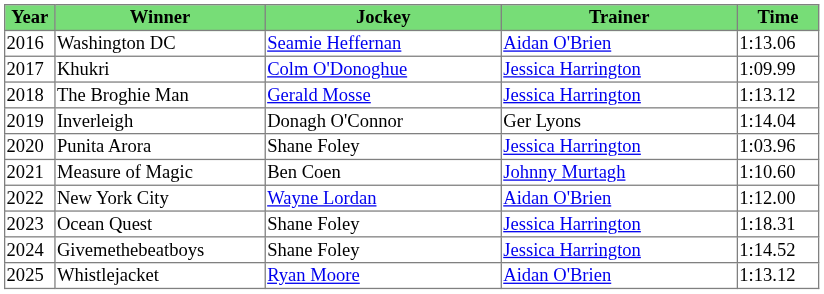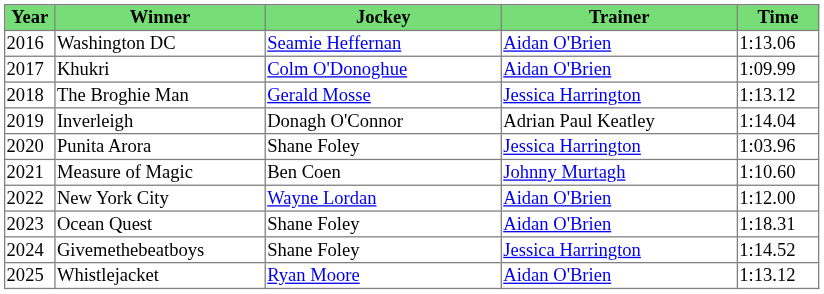Khukri | Trainer: Jessica Harrington -> Aidan O'Brien
Inverleigh | Trainer: Ger Lyons -> Adrian Paul Keatley
Ocean Quest | Trainer: Jessica Harrington -> Aidan O'Brien
